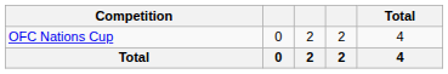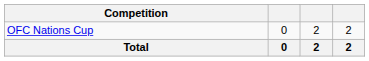- column: Total | 4 | 4
